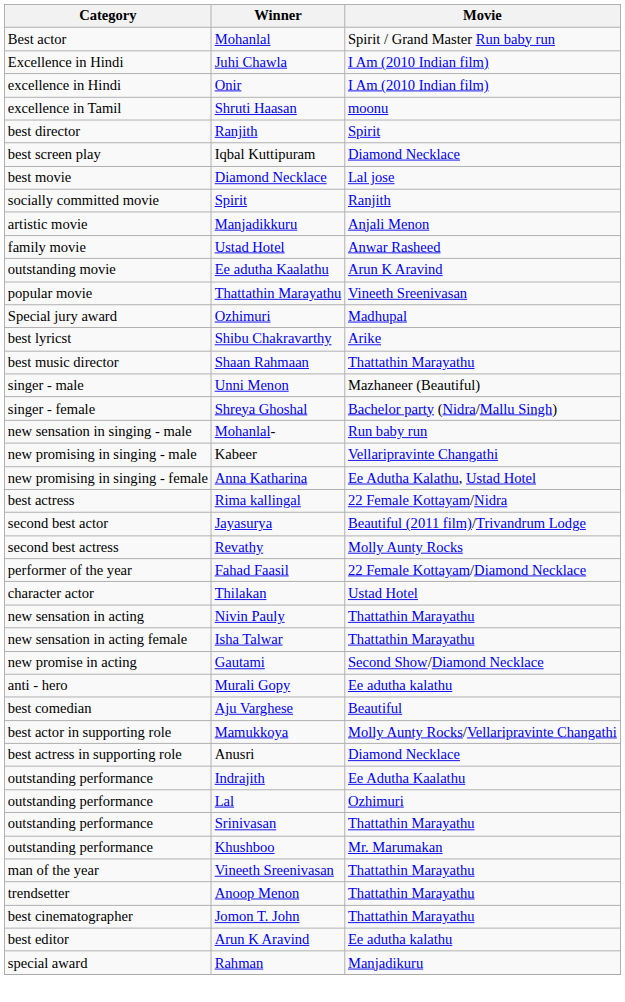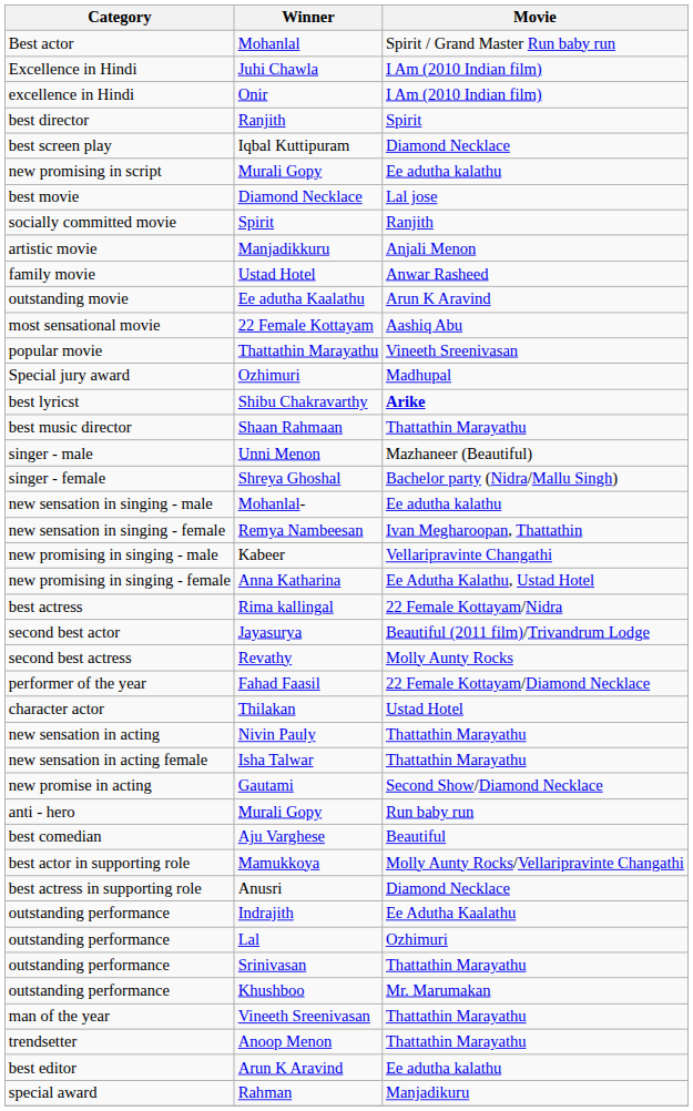- row: excellence in Tamil | Shruti Haasan | moonu
+ row: new promising in script | Murali Gopy | Ee adutha kalathu
+ row: most sensational movie | 22 Female Kottayam | Aashiq Abu
Shibu Chakravarthy | Movie: normal -> bold
Mohanlal- | Movie: Run baby run -> Ee adutha kalathu
+ row: new sensation in singing - female | Remya Nambeesan | Ivan Megharoopan, Thattathin
anti - hero / Murali Gopy | Movie: Ee adutha kalathu -> Run baby run
- row: best cinematographer | Jomon T. John | Thattathin Marayathu
